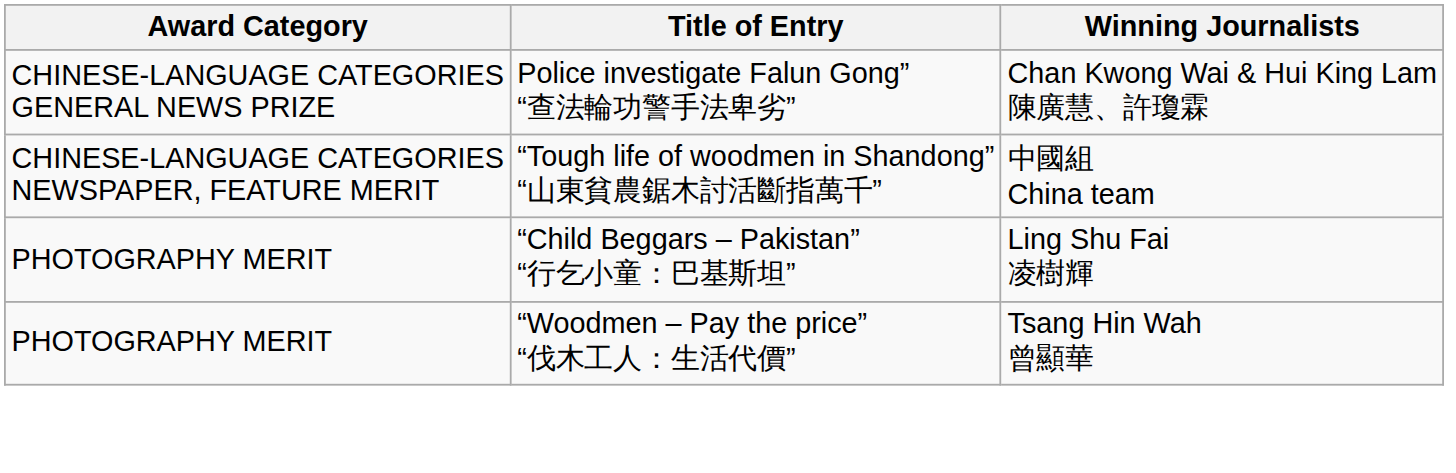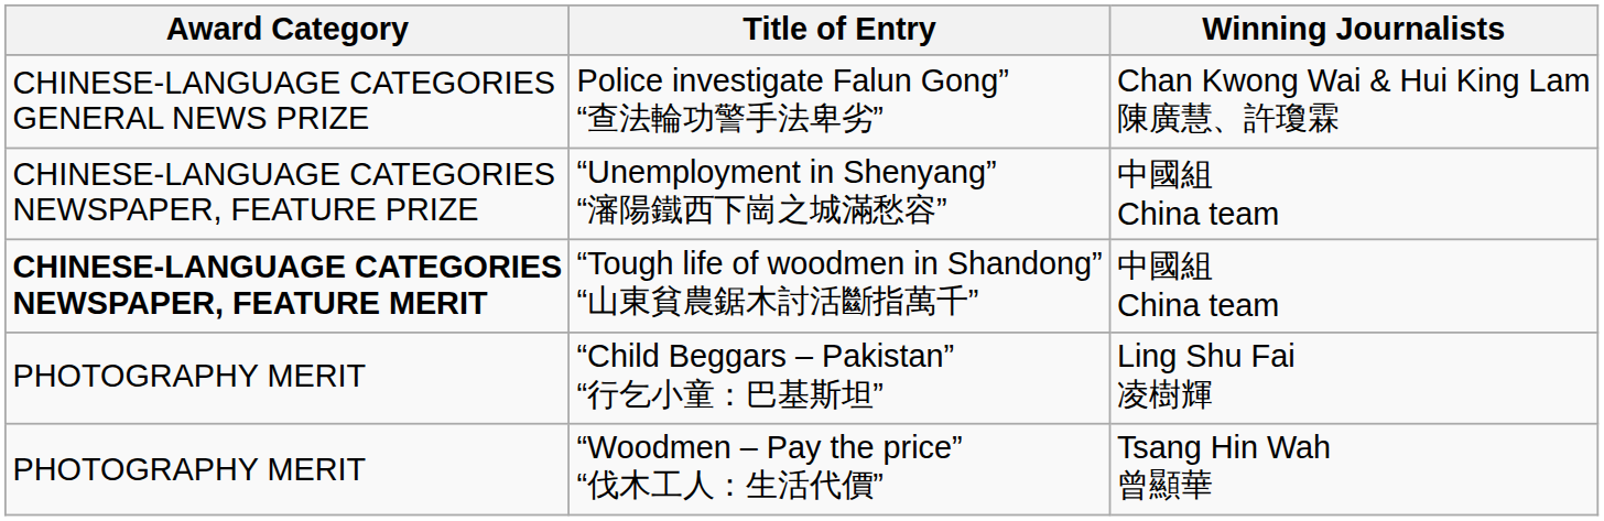+ row: CHINESE-LANGUAGE CATEGORIES NEWSPAPER, FEATURE PRIZE | “Unemployment in Shenyang” “瀋陽鐵西下崗之城滿愁容” | 中國組 China team
“Tough life of woodmen in Shandong” “山東貧農鋸木討活斷指萬千” | Award Category: normal -> bold
